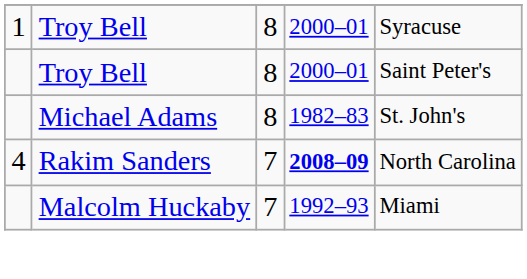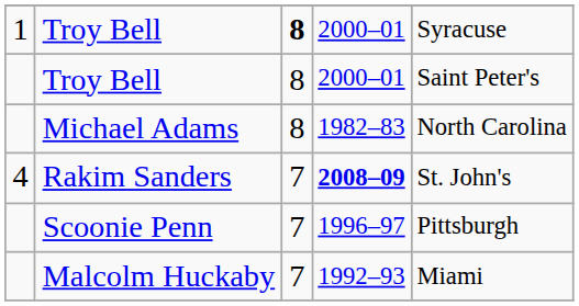1 / Troy Bell | column 3: normal -> bold
Michael Adams | column 5: St. John's -> North Carolina
Rakim Sanders | column 5: North Carolina -> St. John's
+ row: Scoonie Penn | 7 | 1996–97 | Pittsburgh
